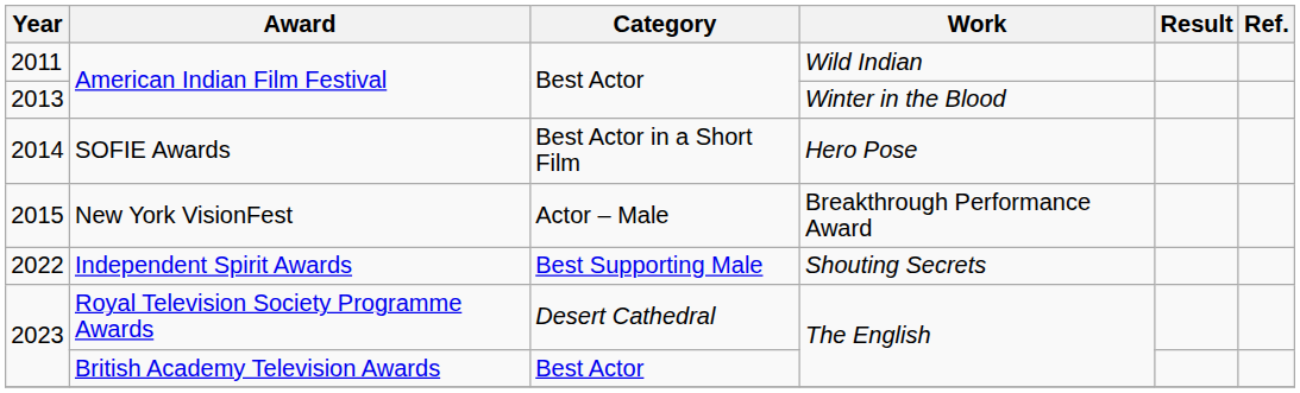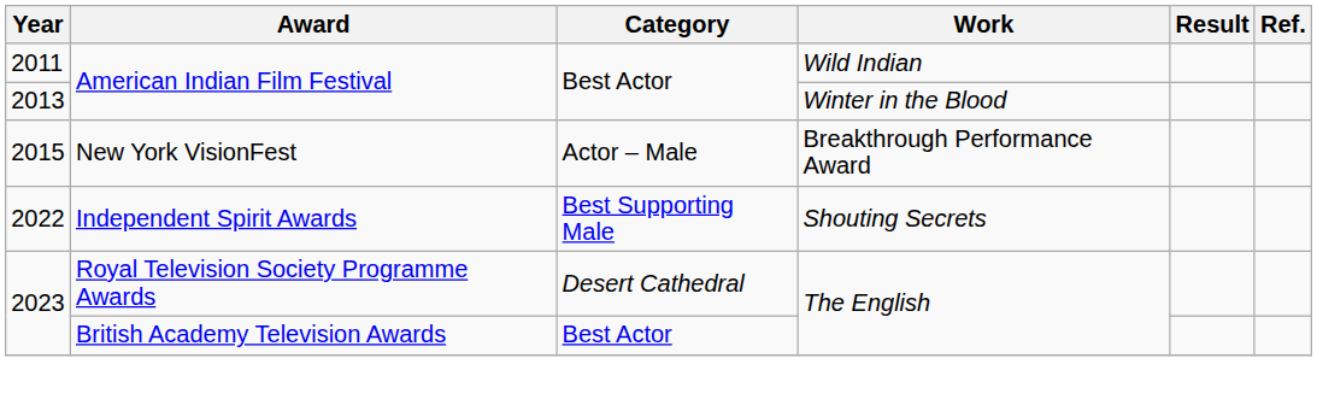- row: 2014 | SOFIE Awards | Best Actor in a Short Film | Hero Pose
